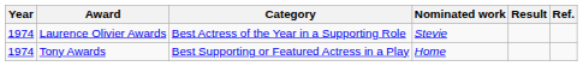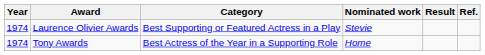Laurence Olivier Awards | Category: Best Actress of the Year in a Supporting Role -> Best Supporting or Featured Actress in a Play
Tony Awards | Category: Best Supporting or Featured Actress in a Play -> Best Actress of the Year in a Supporting Role
